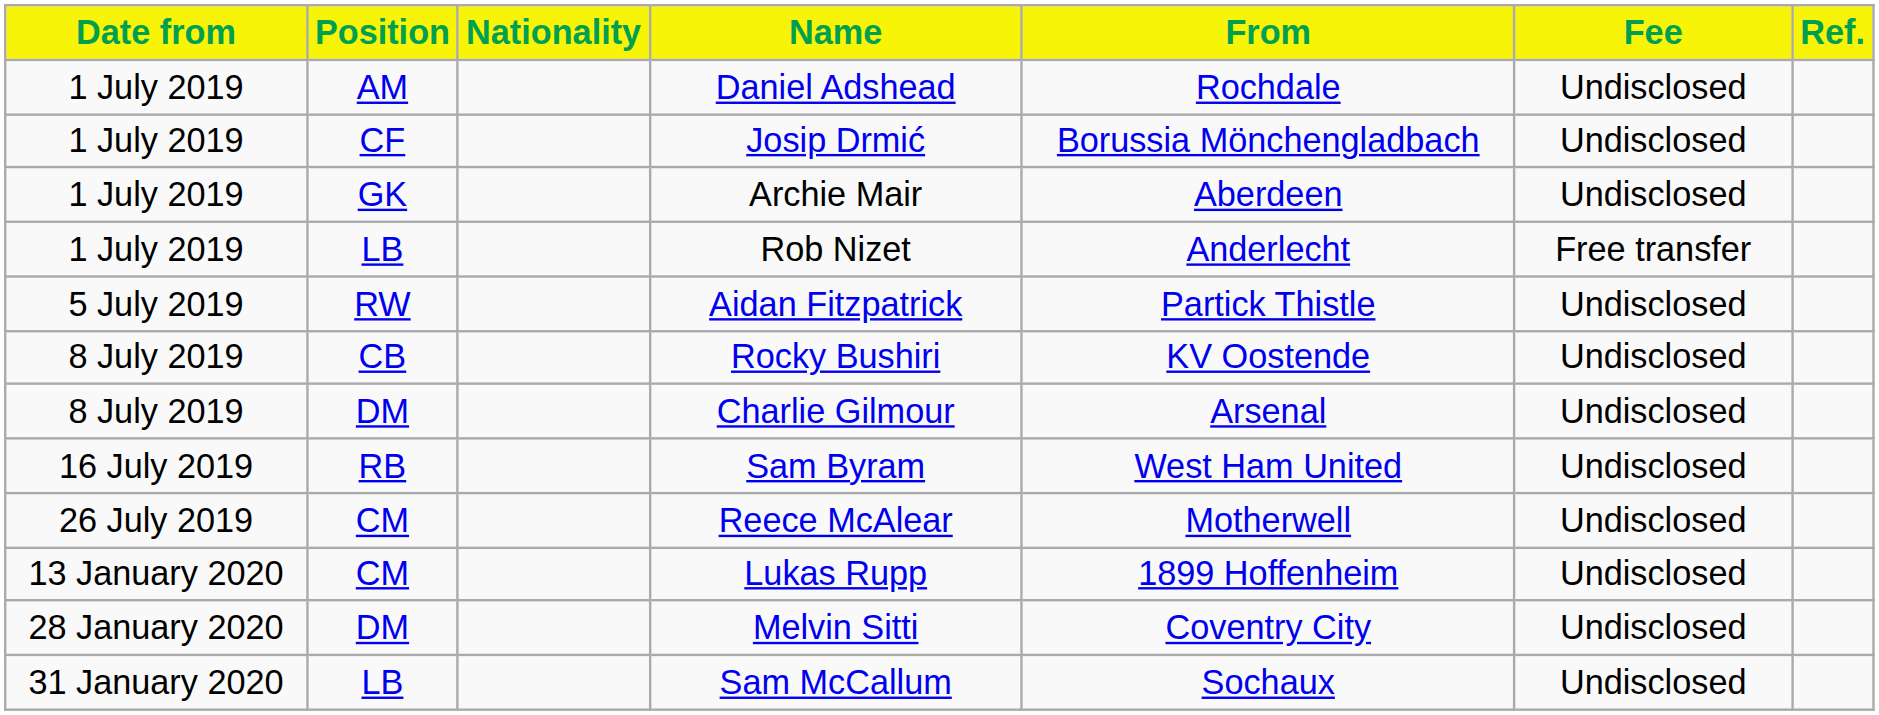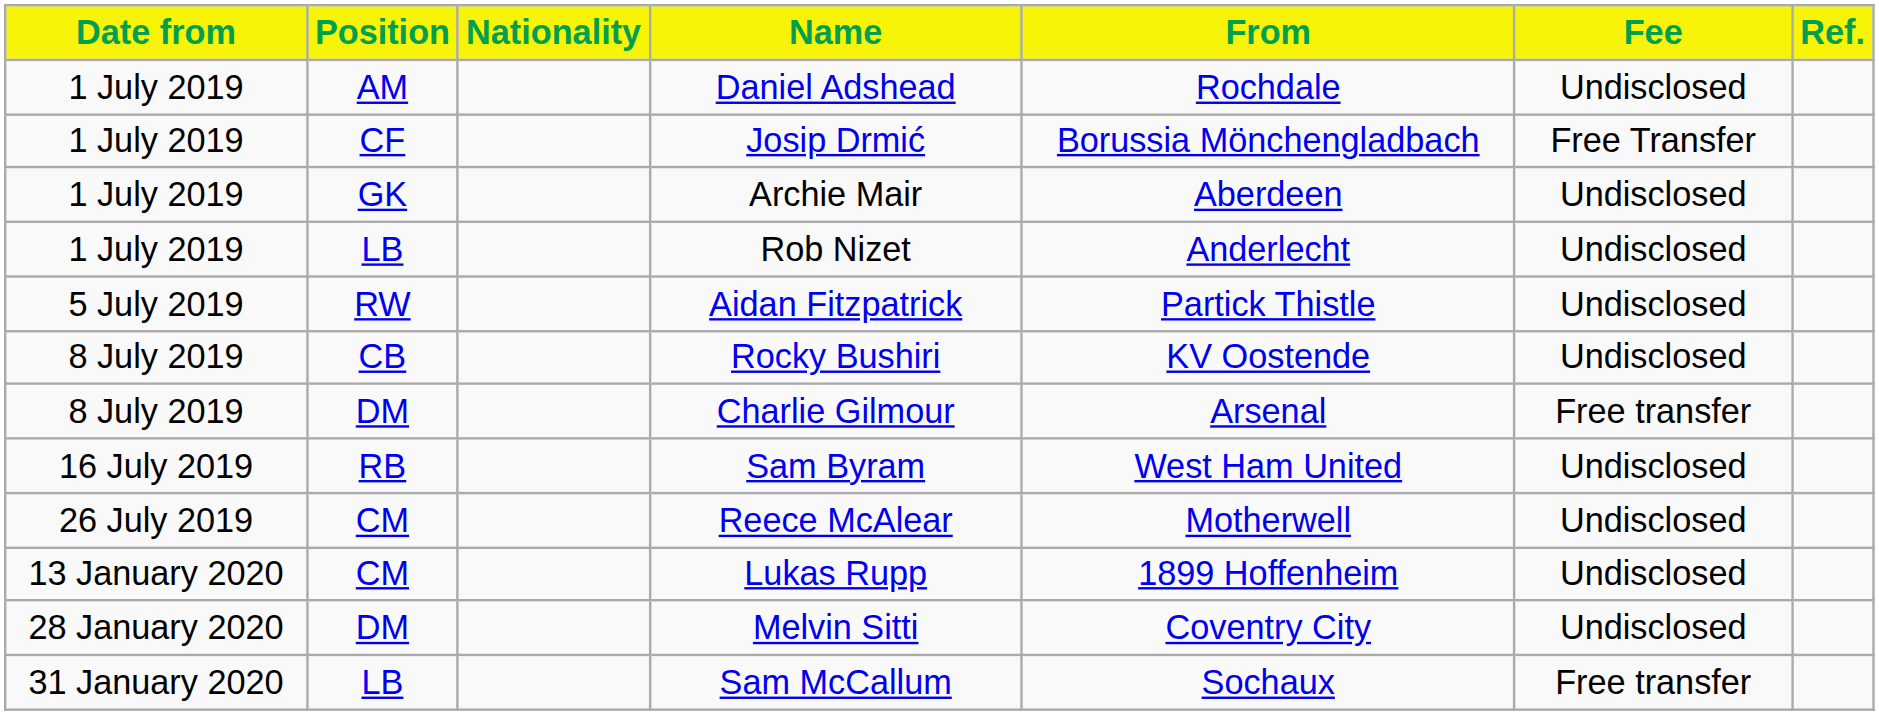Josip Drmić | Fee: Undisclosed -> Free Transfer
Rob Nizet | Fee: Free transfer -> Undisclosed
Charlie Gilmour | Fee: Undisclosed -> Free transfer
Sam McCallum | Fee: Undisclosed -> Free transfer
